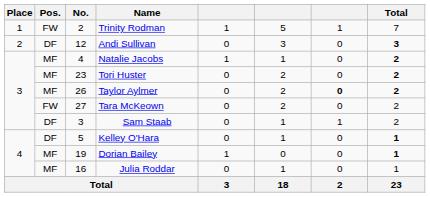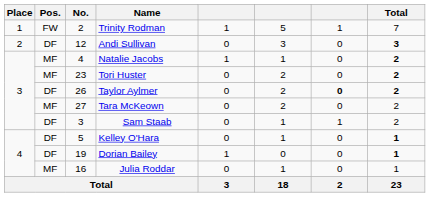Taylor Aylmer | Pos.: MF -> DF
Tara McKeown | Pos.: FW -> MF
Dorian Bailey | Pos.: MF -> DF
